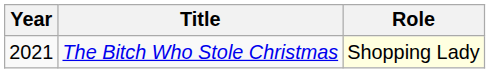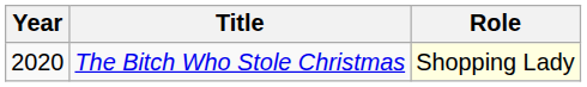The Bitch Who Stole Christmas | Year: 2021 -> 2020
